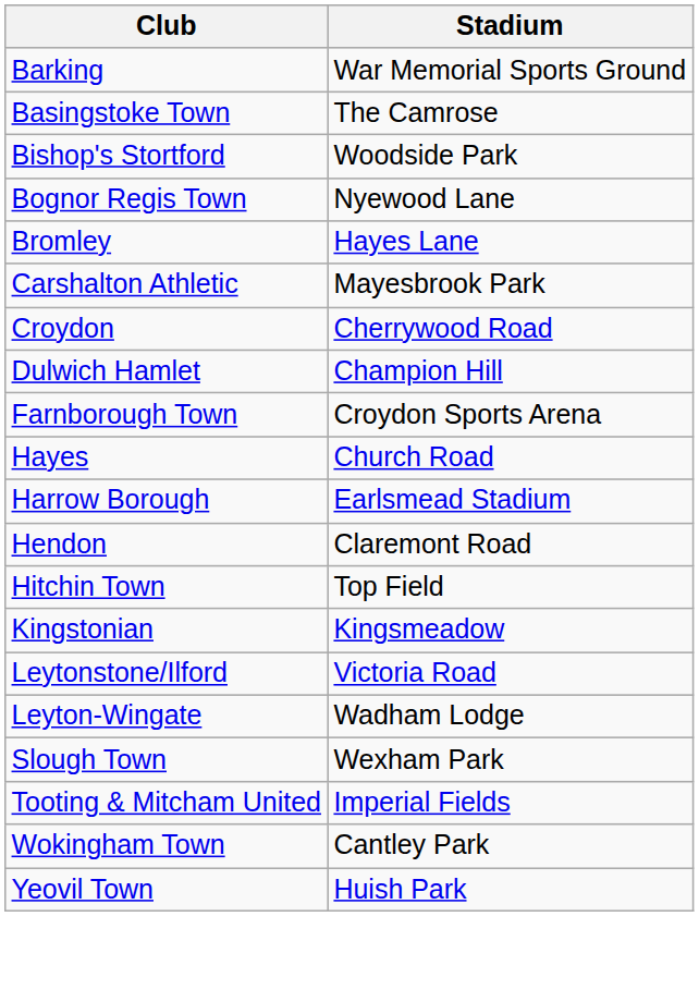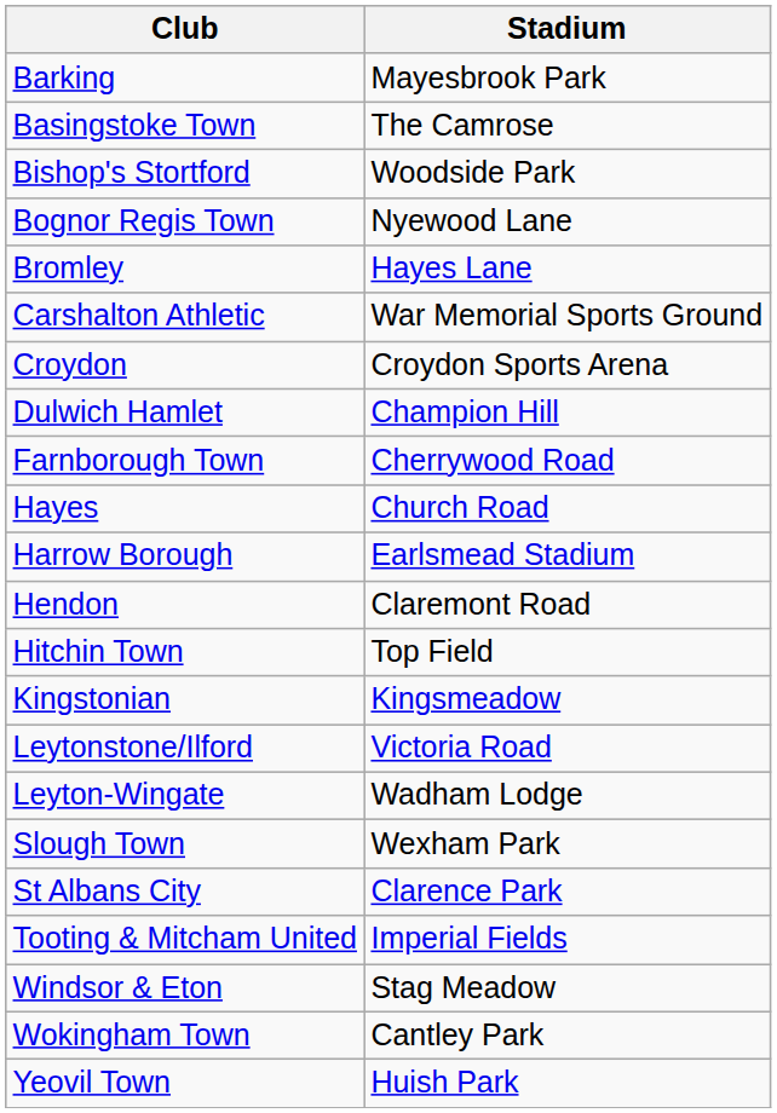Barking | Stadium: War Memorial Sports Ground -> Mayesbrook Park
Carshalton Athletic | Stadium: Mayesbrook Park -> War Memorial Sports Ground
Croydon | Stadium: Cherrywood Road -> Croydon Sports Arena
Farnborough Town | Stadium: Croydon Sports Arena -> Cherrywood Road
+ row: St Albans City | Clarence Park
+ row: Windsor & Eton | Stag Meadow
